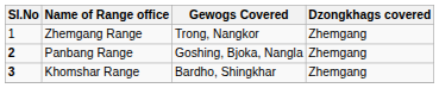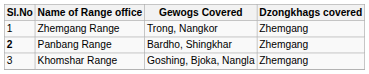Panbang Range | Gewogs Covered: Goshing, Bjoka, Nangla -> Bardho, Shingkhar
Khomshar Range | Sl.No: bold -> normal
Khomshar Range | Gewogs Covered: Bardho, Shingkhar -> Goshing, Bjoka, Nangla
